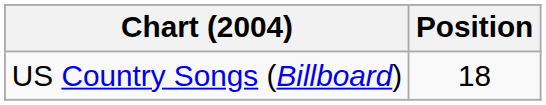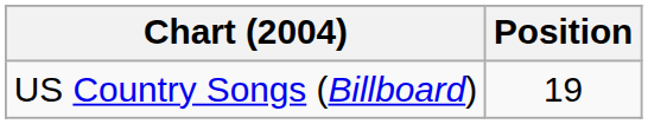US Country Songs (Billboard) | Position: 18 -> 19
